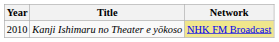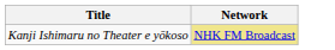- column: Year | 2010
